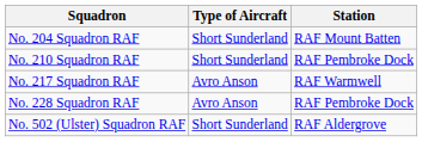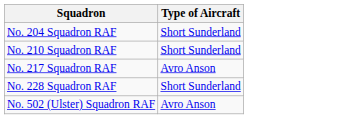- column: Station | RAF Mount Batten | RAF Pembroke Dock | RAF Warmwell | RAF Pembroke Dock | RAF Aldergrove
No. 228 Squadron RAF | Type of Aircraft: Avro Anson -> Short Sunderland
No. 502 (Ulster) Squadron RAF | Type of Aircraft: Short Sunderland -> Avro Anson
